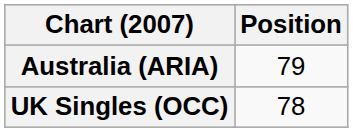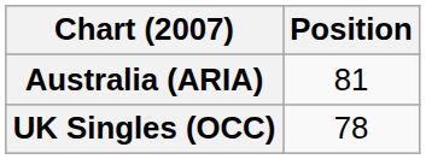Australia (ARIA) | Position: 79 -> 81
